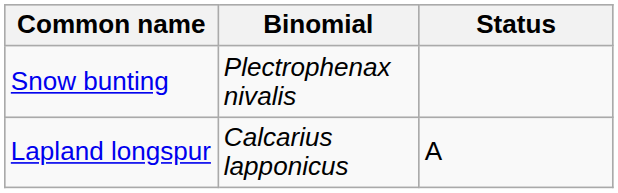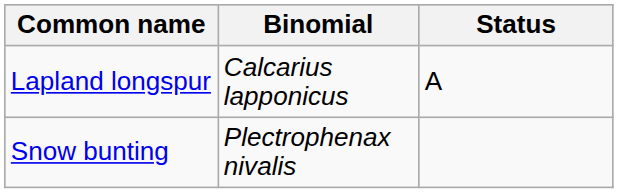rows swapped: Lapland longspur <-> Snow bunting
